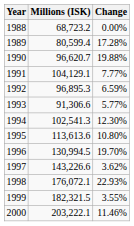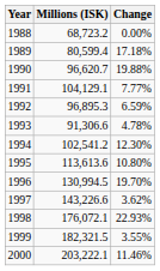1989 | Change: 17.28% -> 17.18%
1993 | Change: 5.77% -> 4.78%
1994 | Millions (ISK): 102,541.3 -> 102,541.2
